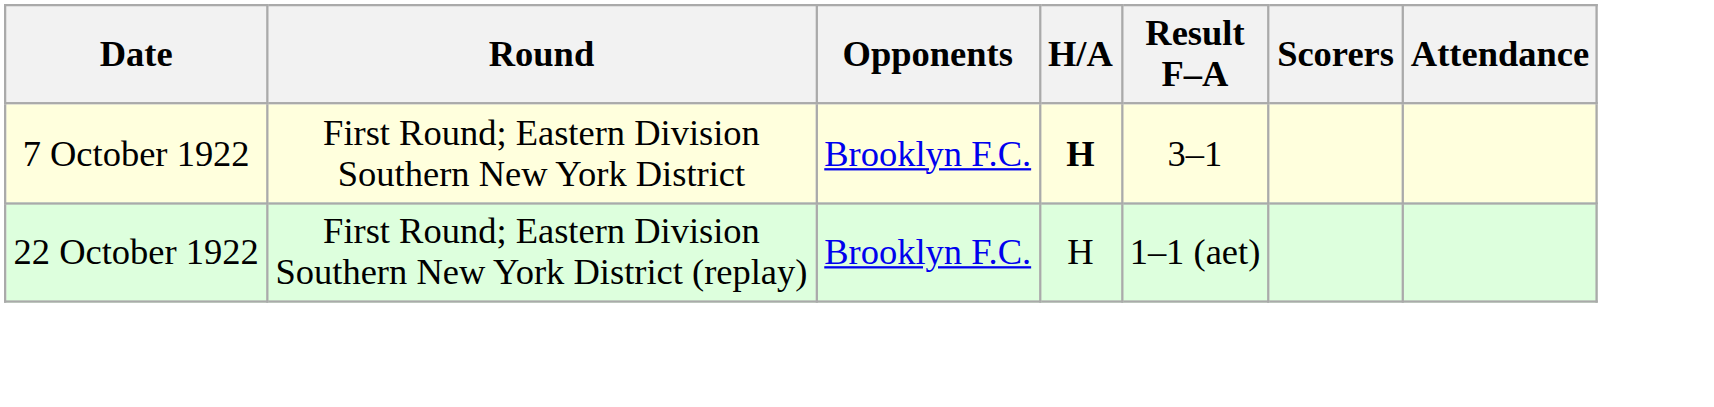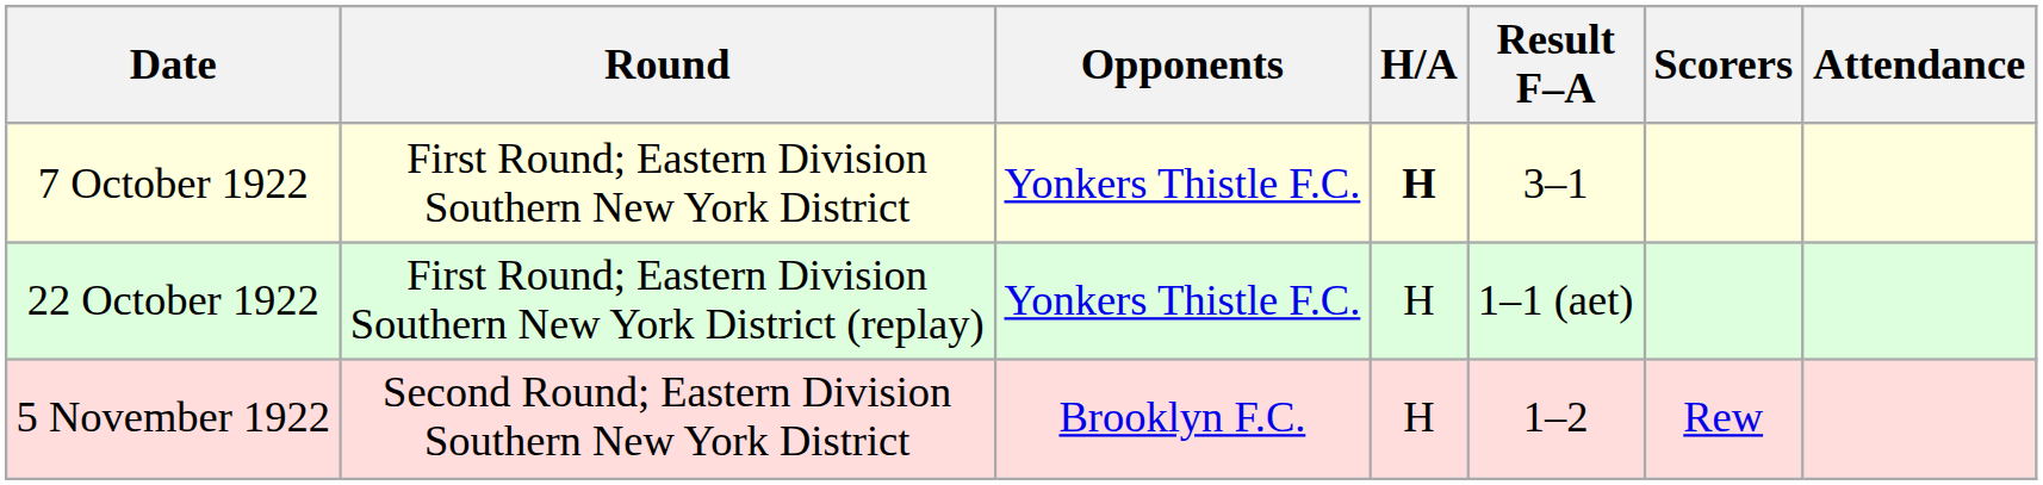7 October 1922 | Opponents: Brooklyn F.C. -> Yonkers Thistle F.C.
22 October 1922 | Opponents: Brooklyn F.C. -> Yonkers Thistle F.C.
+ row: 5 November 1922 | Second Round; Eastern Division Southern New York District | Brooklyn F.C. | H | 1–2 | Rew
